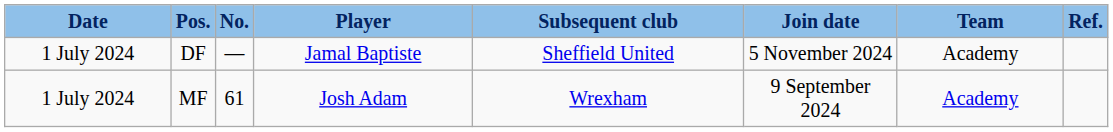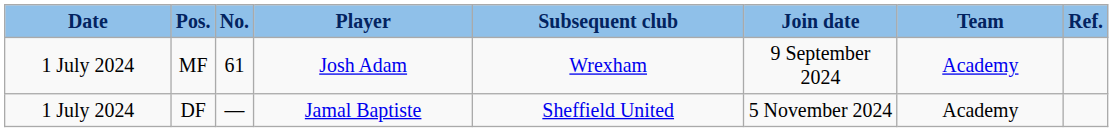rows swapped: MF <-> DF
